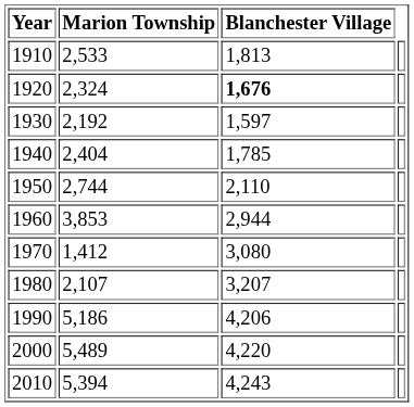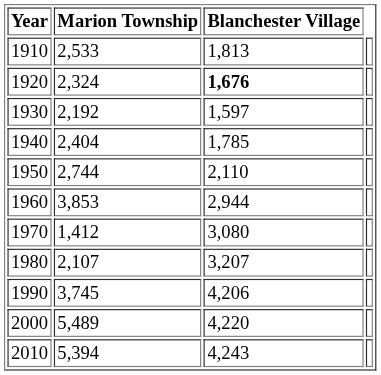1990 | Marion Township: 5,186 -> 3,745
